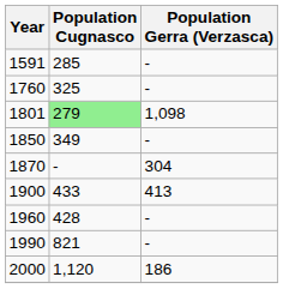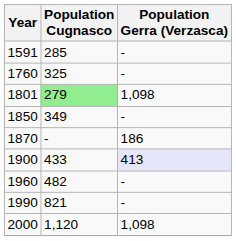1870 | Population Gerra (Verzasca): 304 -> 186
1900 | Population Gerra (Verzasca): no background -> lavender background
1960 | Population Cugnasco: 428 -> 482
2000 | Population Gerra (Verzasca): 186 -> 1,098
